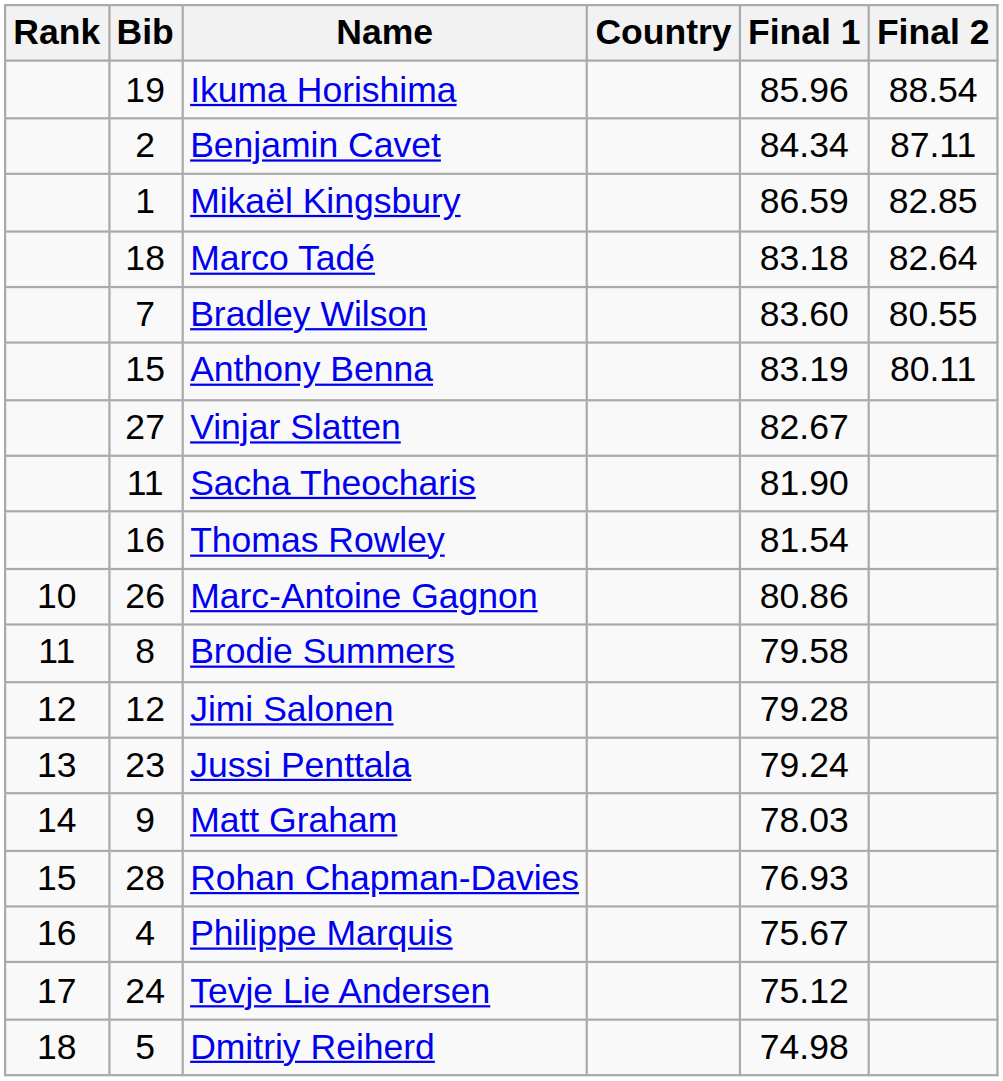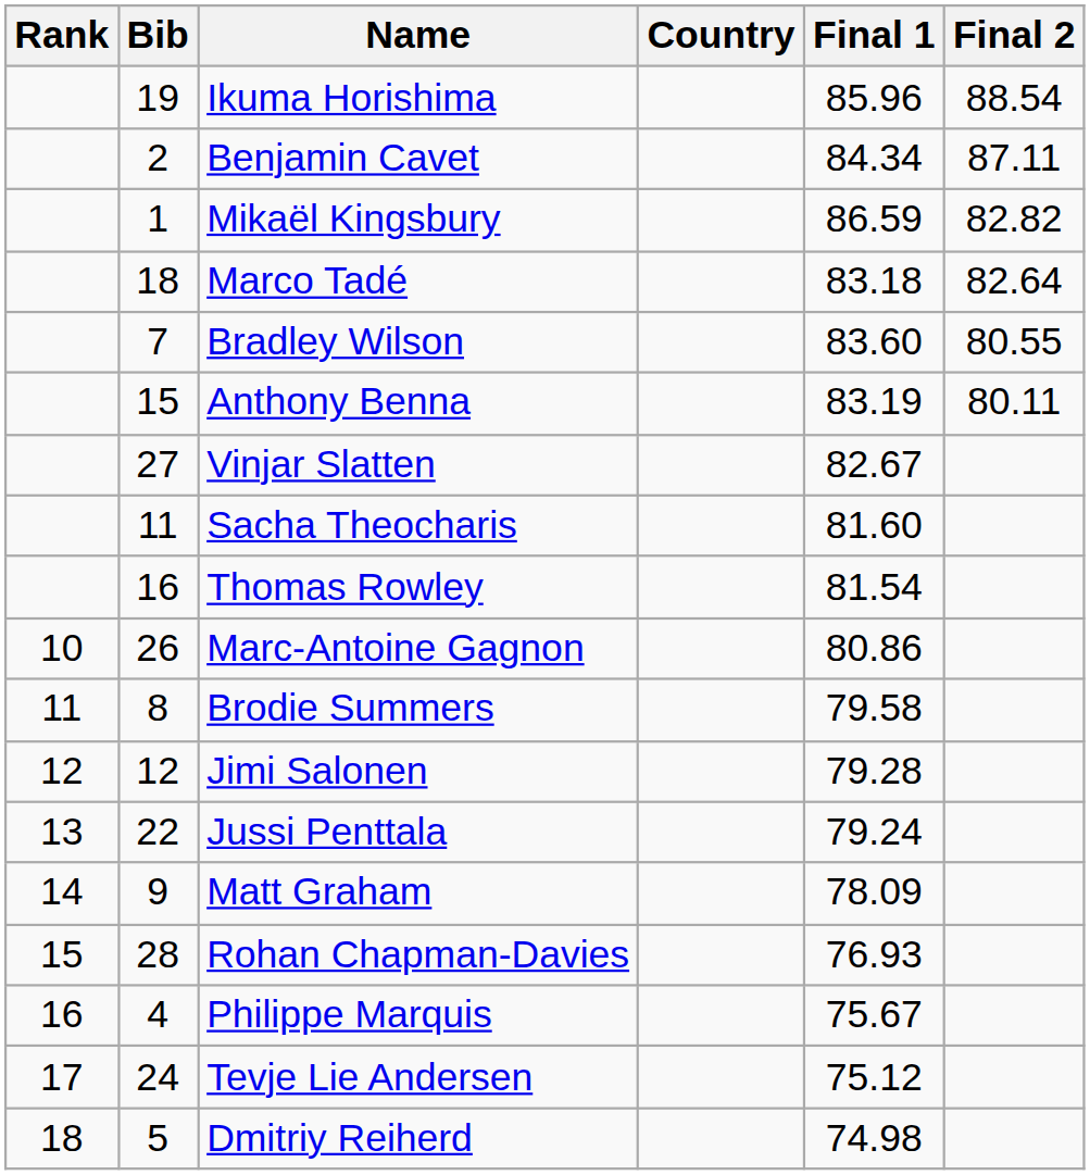Mikaël Kingsbury | Final 2: 82.85 -> 82.82
Sacha Theocharis | Final 1: 81.90 -> 81.60
Jussi Penttala | Bib: 23 -> 22
Matt Graham | Final 1: 78.03 -> 78.09
